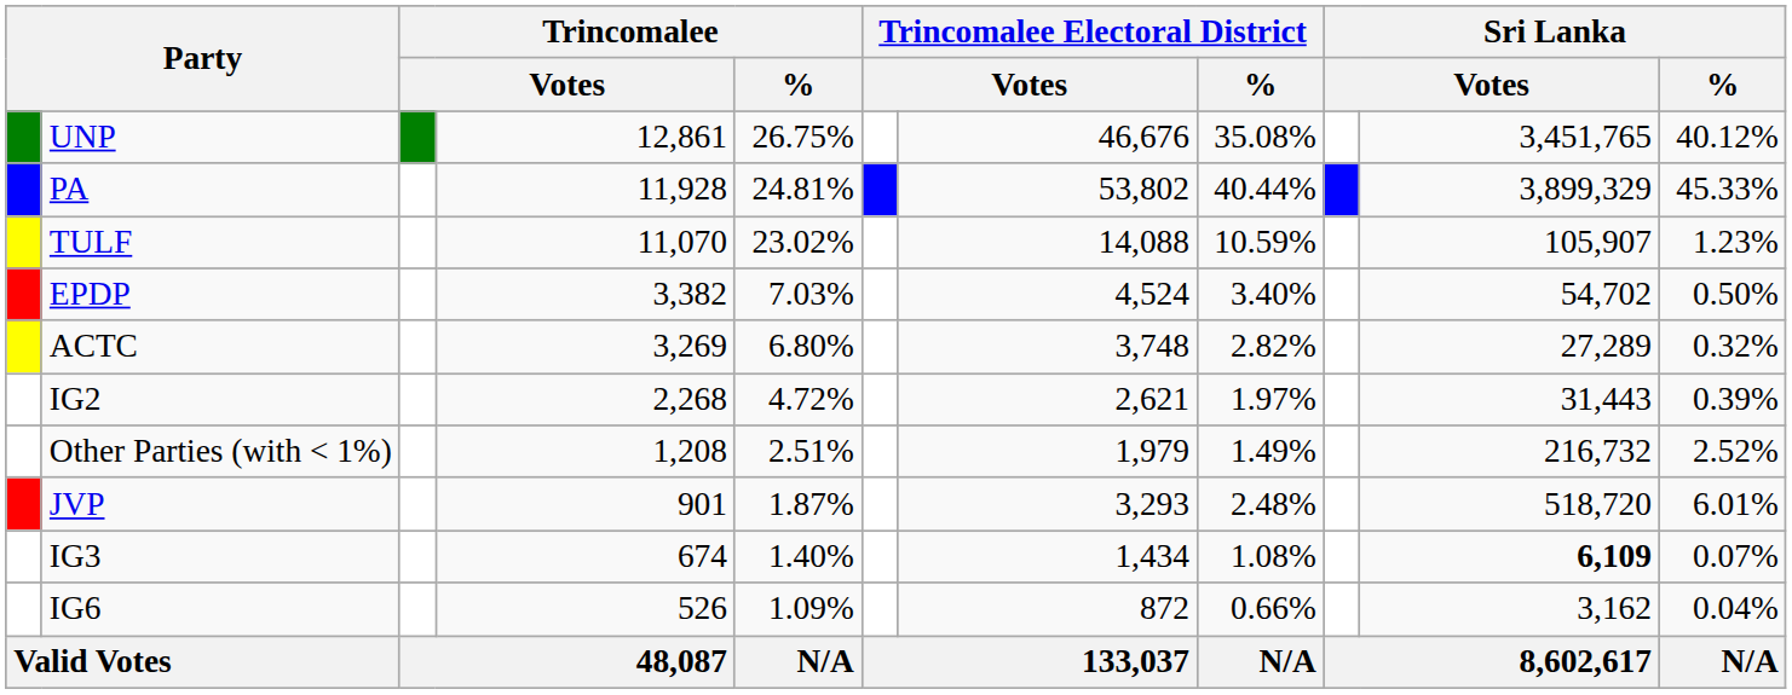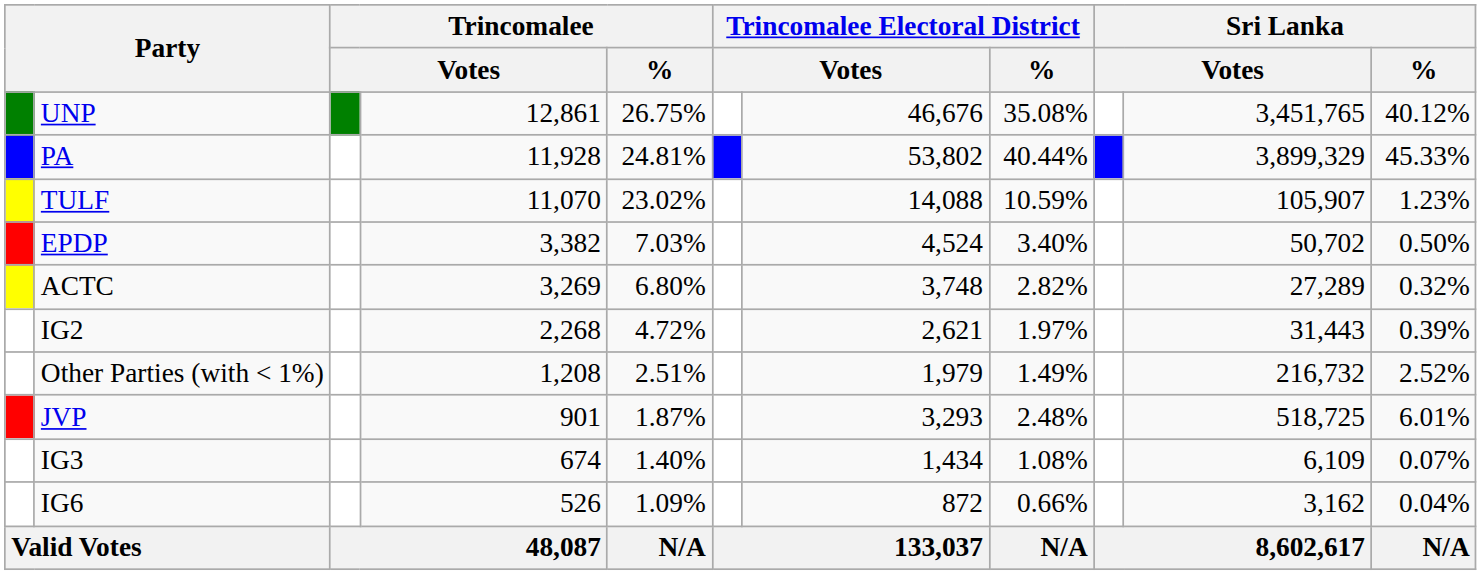EPDP | column 10: 54,702 -> 50,702
JVP | column 10: 518,720 -> 518,725
IG3 | column 10: bold -> normal
